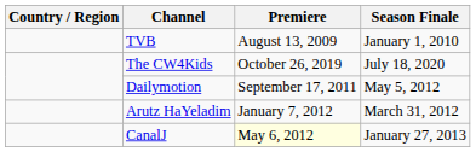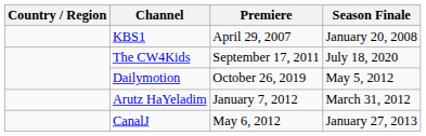+ row: KBS1 | April 29, 2007 | January 20, 2008
- row: TVB | August 13, 2009 | January 1, 2010
The CW4Kids | Premiere: October 26, 2019 -> September 17, 2011
Dailymotion | Premiere: September 17, 2011 -> October 26, 2019
CanalJ | Premiere: lightyellow background -> no background
